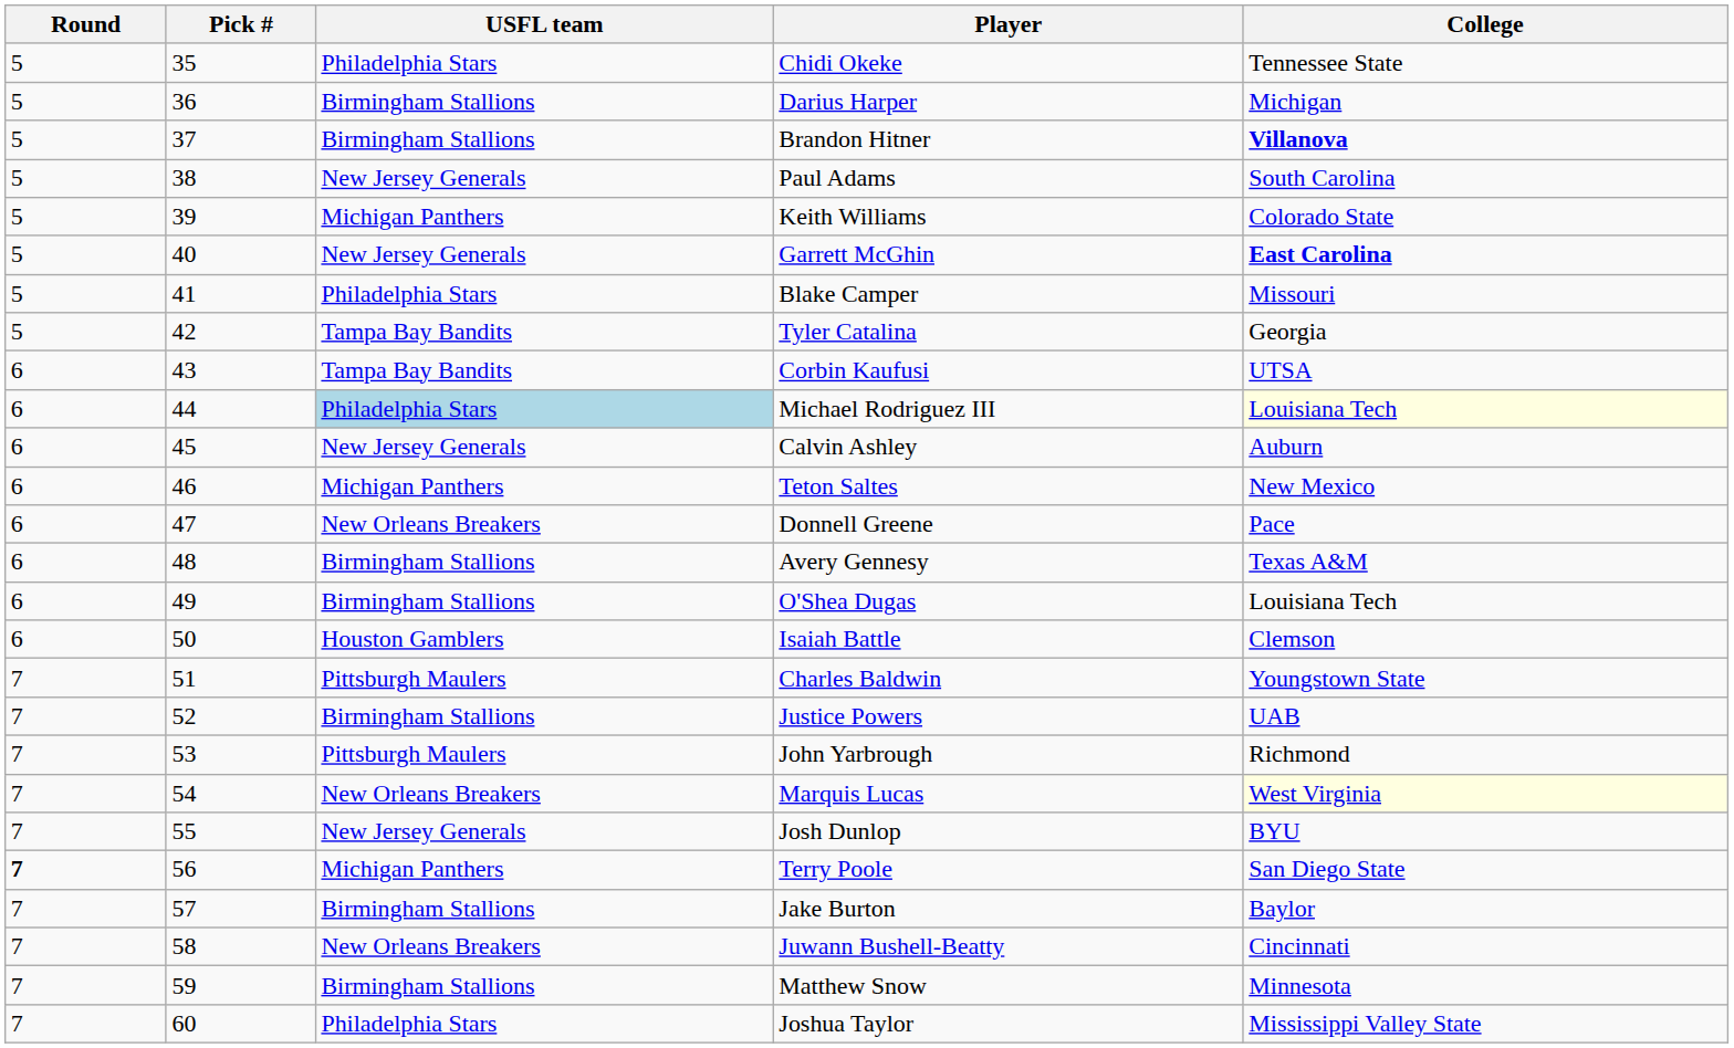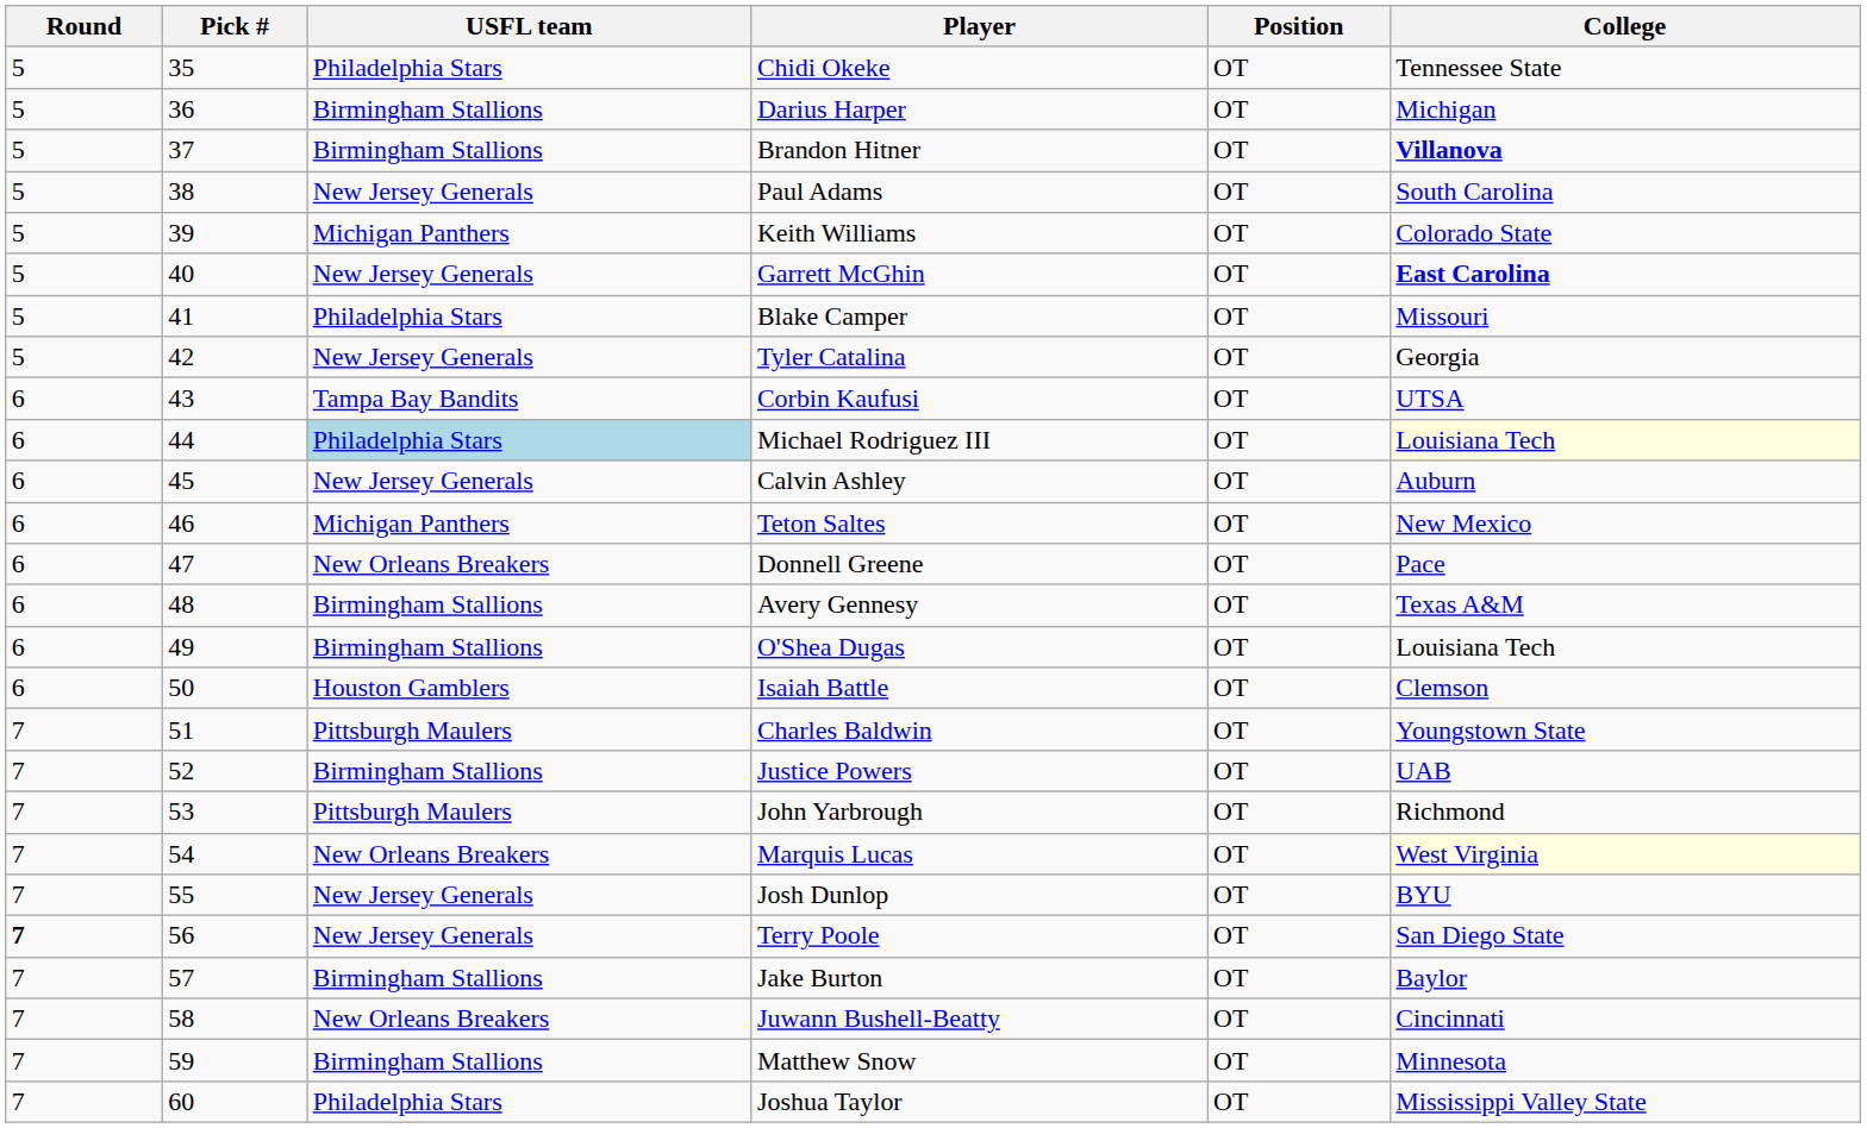+ column: Position | OT | OT | OT | OT | OT | OT | OT | OT | OT | OT | OT | OT | OT | OT | OT | OT | OT | OT | OT | OT | OT | OT | OT | OT | OT | OT
Tyler Catalina | USFL team: Tampa Bay Bandits -> New Jersey Generals
Terry Poole | USFL team: Michigan Panthers -> New Jersey Generals
